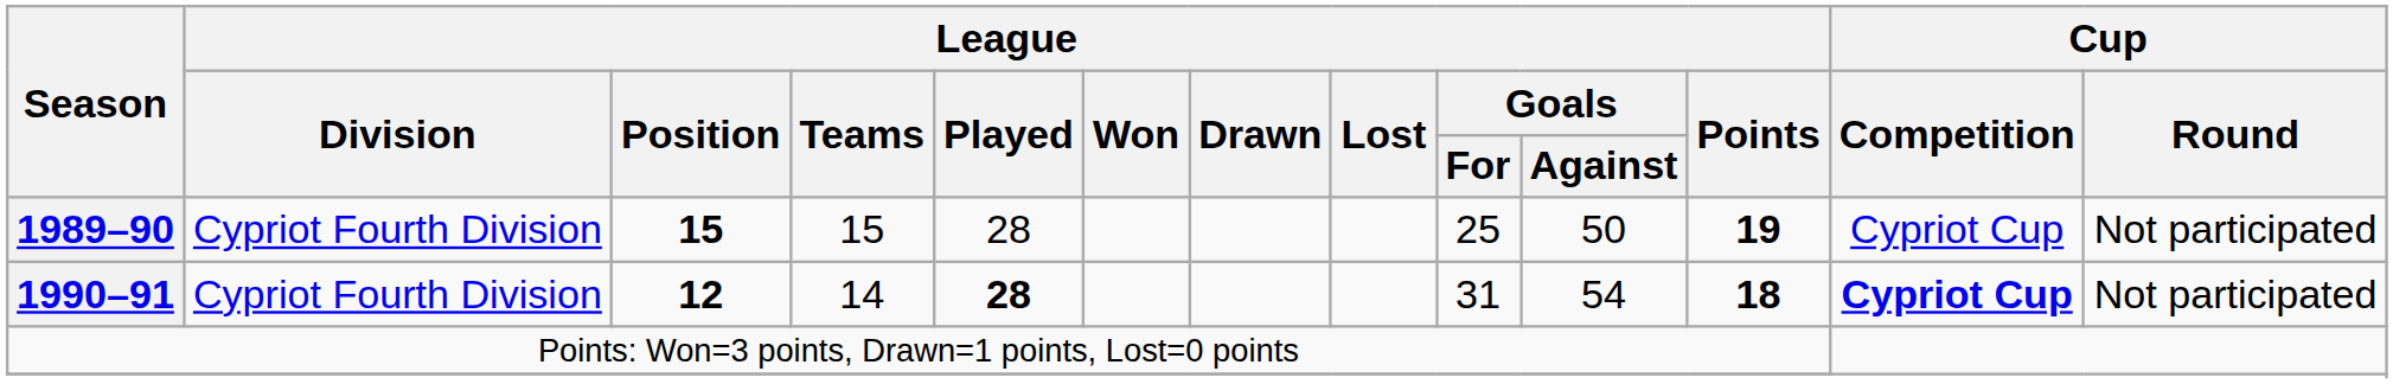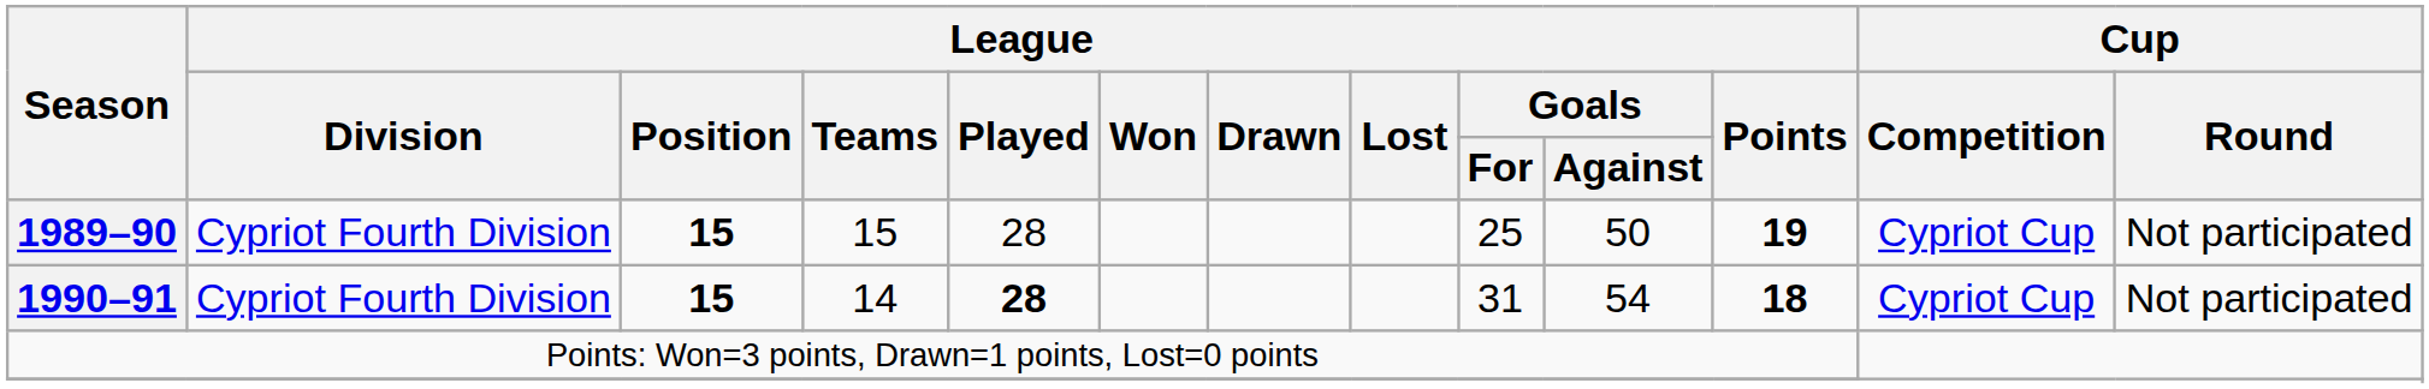1990–91 | League / Position: 12 -> 15
1990–91 | Cup / Competition: bold -> normal
